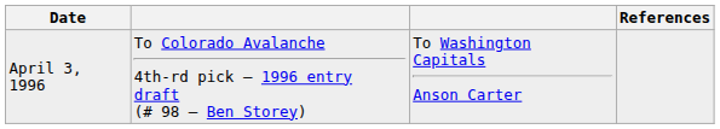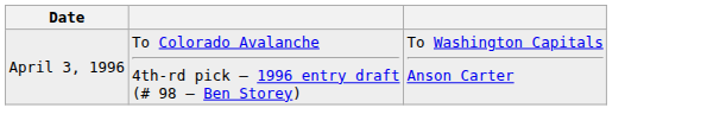- column: References
